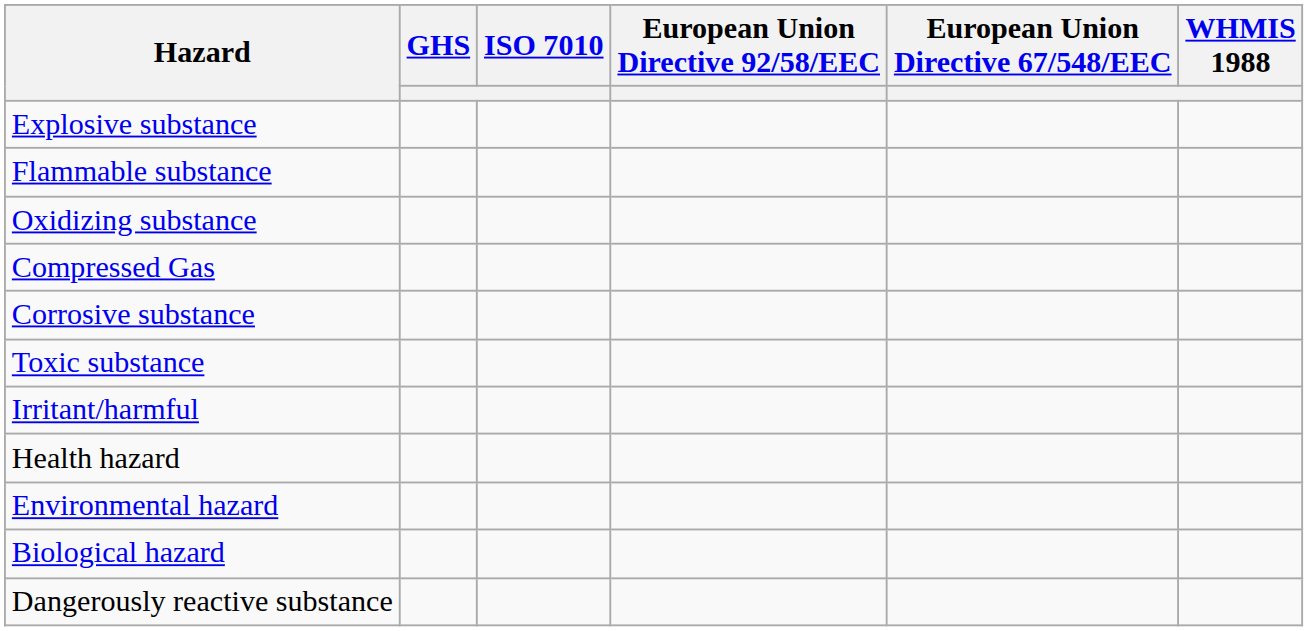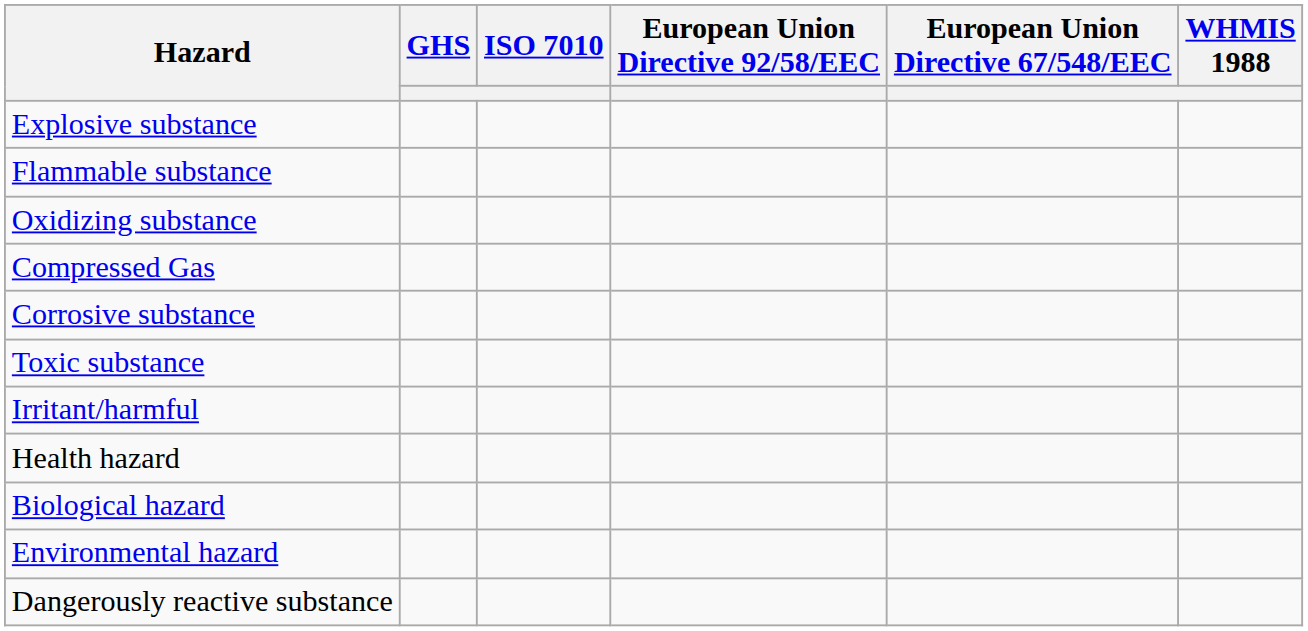rows swapped: Environmental hazard <-> Biological hazard
